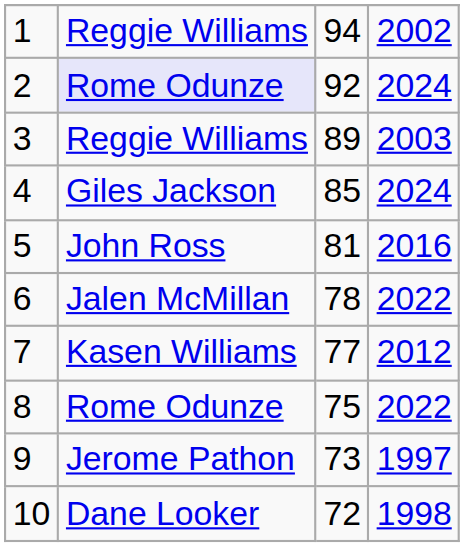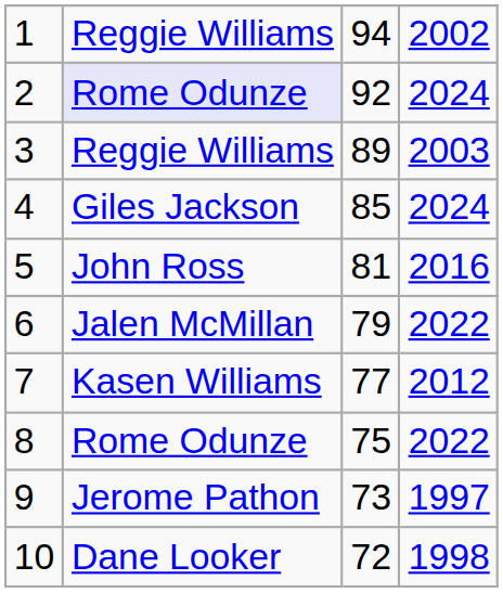6 | column 3: 78 -> 79
